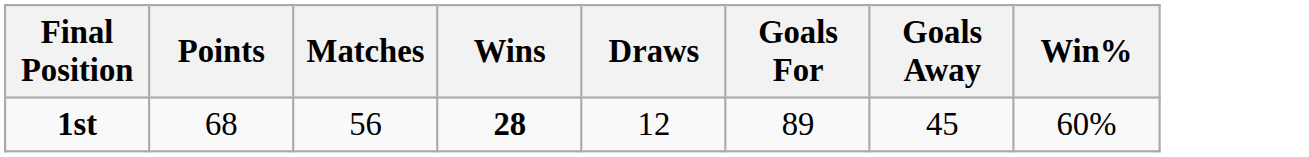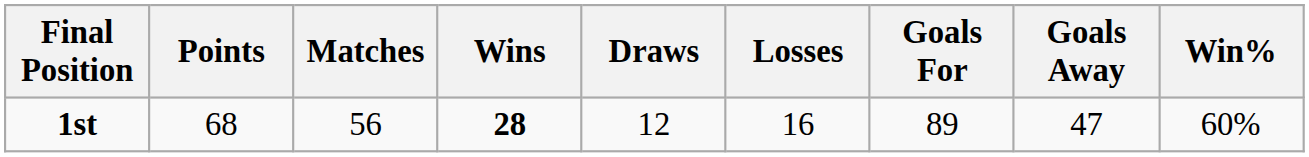+ column: Losses | 16
1st | Goals Away: 45 -> 47
